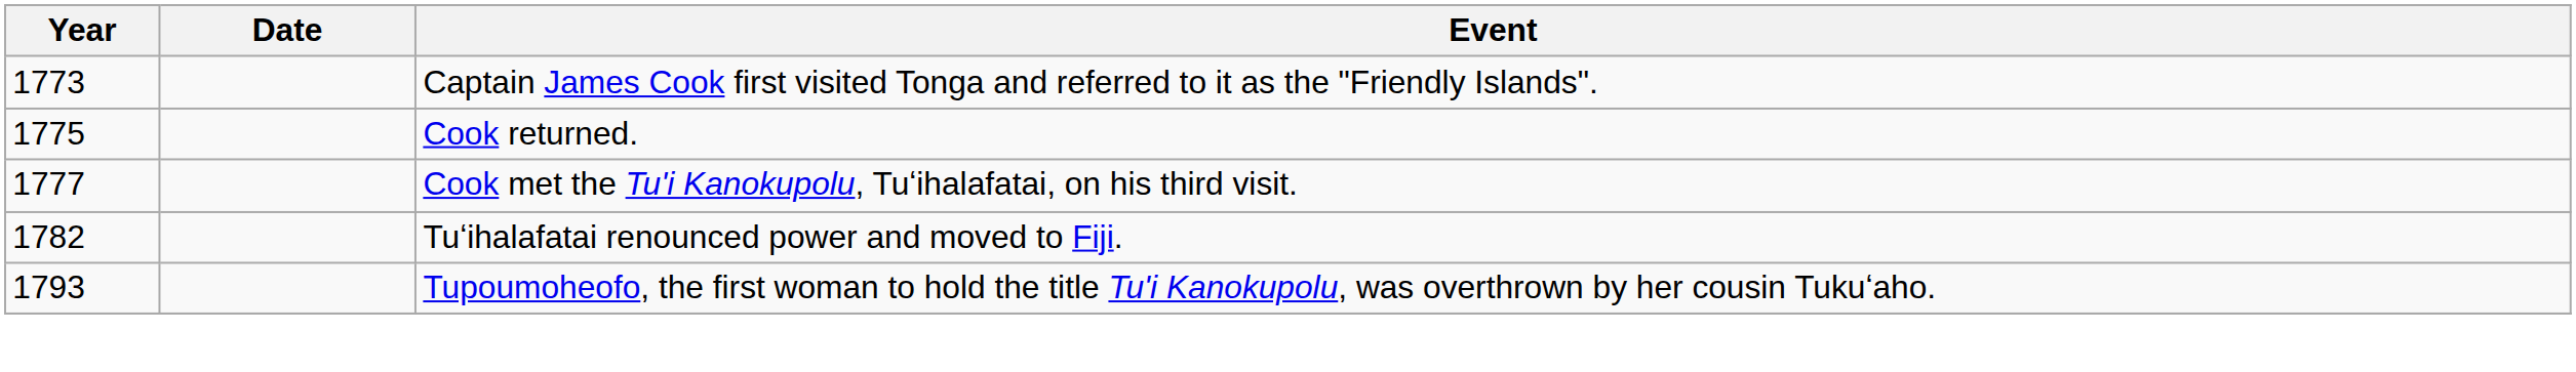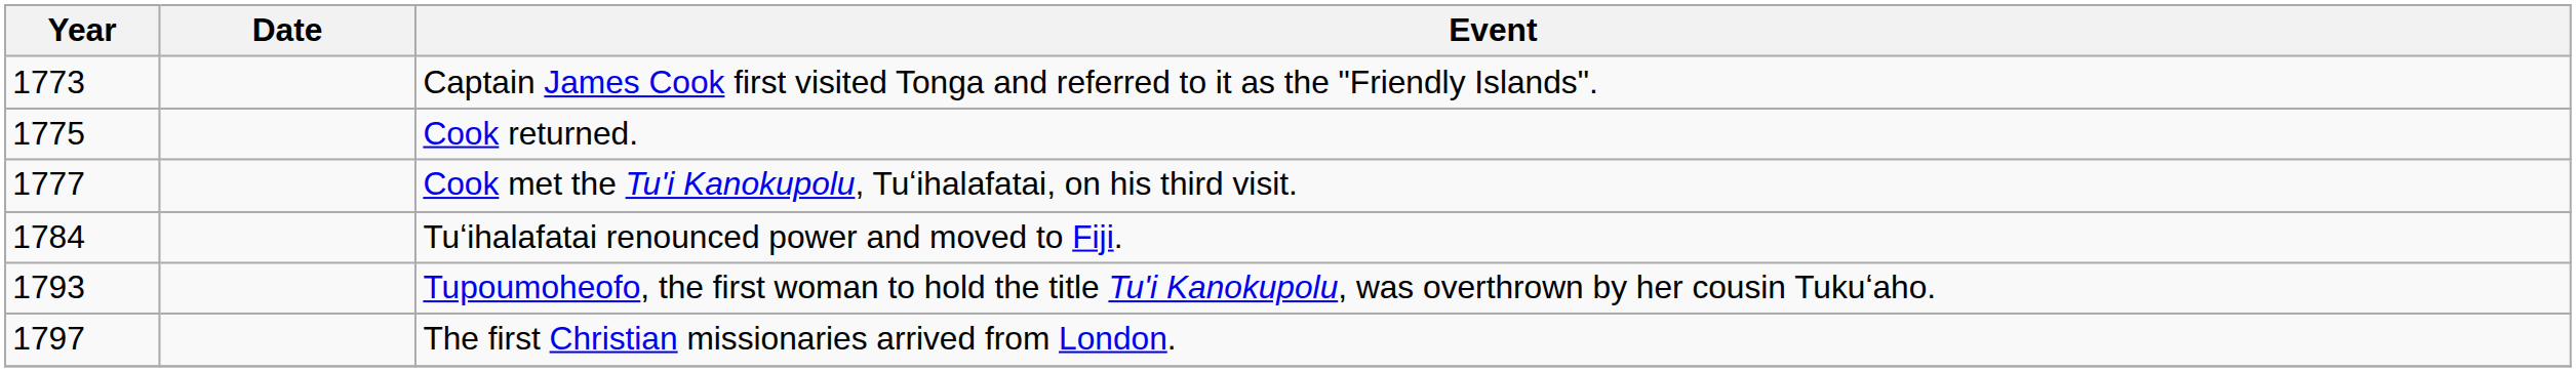Tuʻihalafatai renounced power and moved to Fiji. | Year: 1782 -> 1784
+ row: 1797 | The first Christian missionaries arrived from London.
